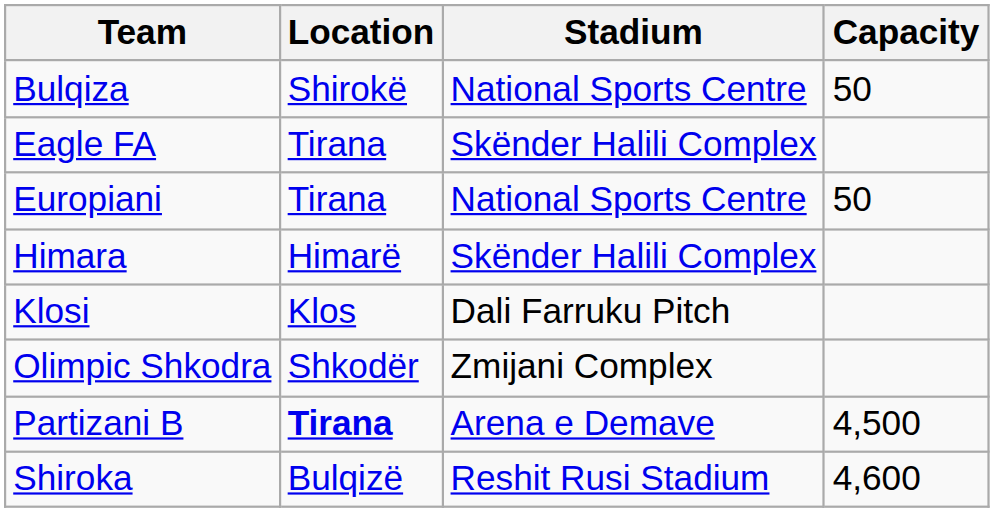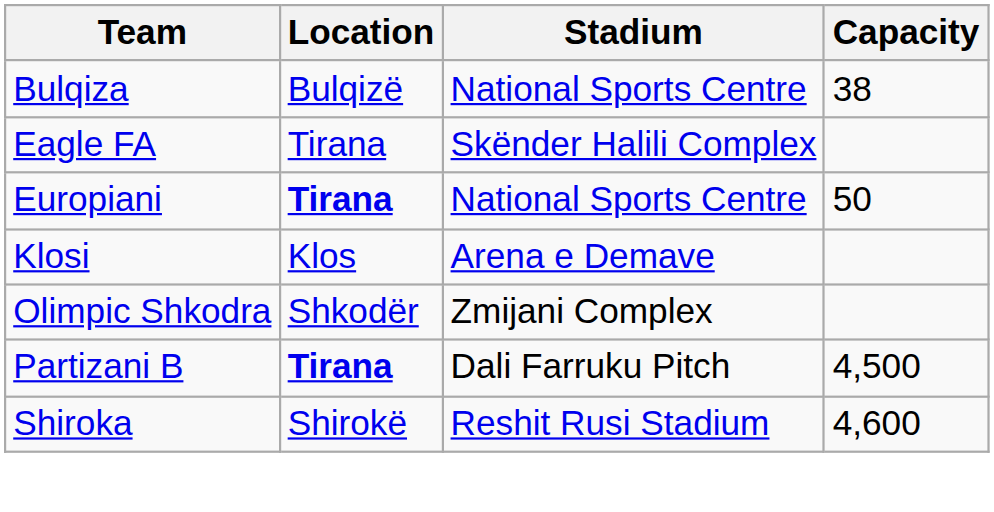Bulqiza | Location: Shirokë -> Bulqizë
Bulqiza | Capacity: 50 -> 38
Europiani | Location: normal -> bold
- row: Himara | Himarë | Skënder Halili Complex
Klosi | Stadium: Dali Farruku Pitch -> Arena e Demave
Partizani B | Stadium: Arena e Demave -> Dali Farruku Pitch
Shiroka | Location: Bulqizë -> Shirokë
